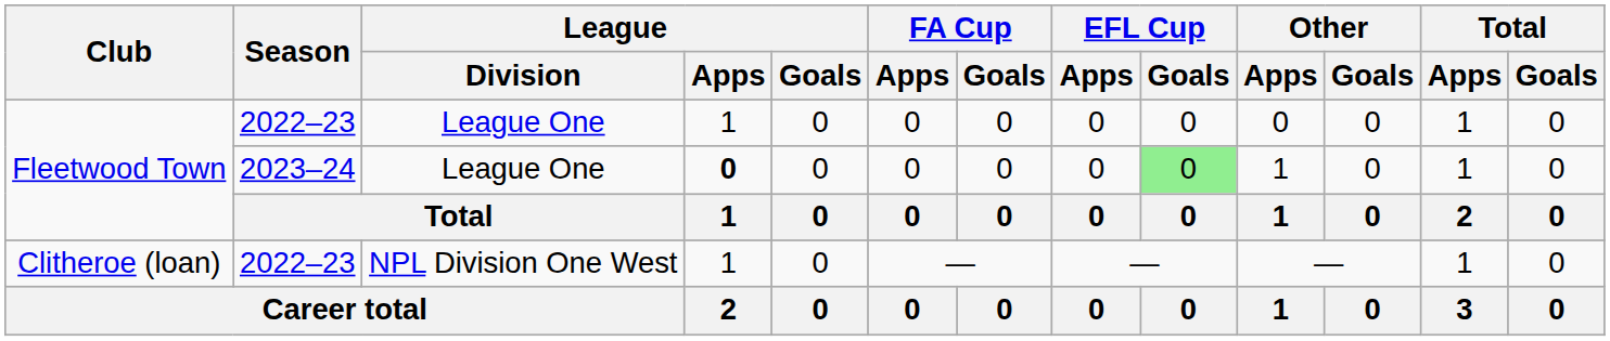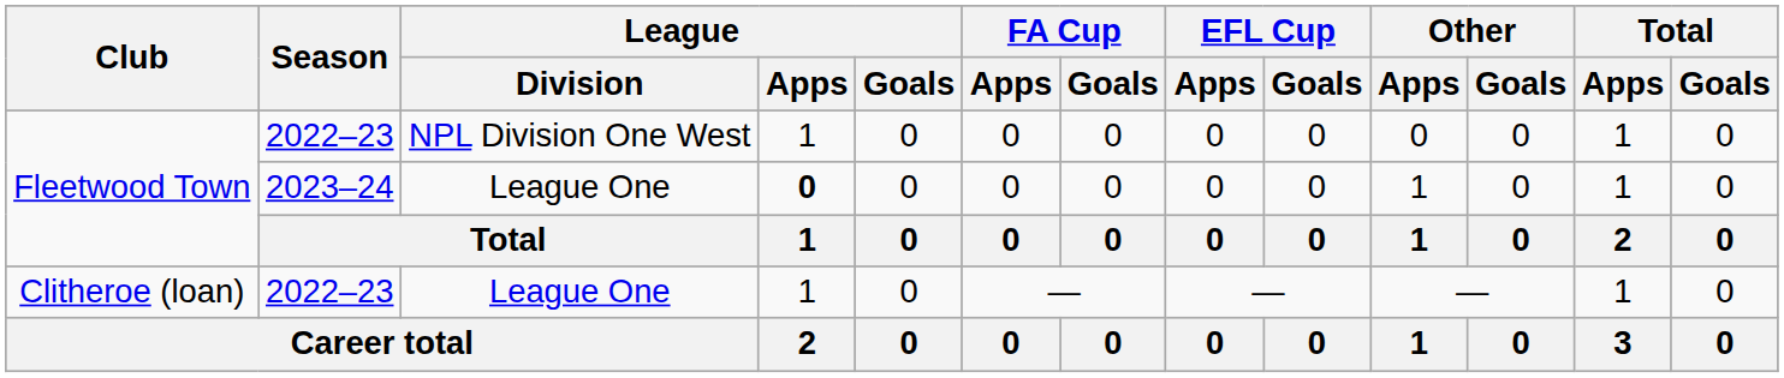Fleetwood Town / 2022–23 | League / Division: League One -> NPL Division One West
Fleetwood Town / 2023–24 | EFL Cup / Goals: lightgreen background -> no background
Clitheroe (loan) | League / Division: NPL Division One West -> League One
